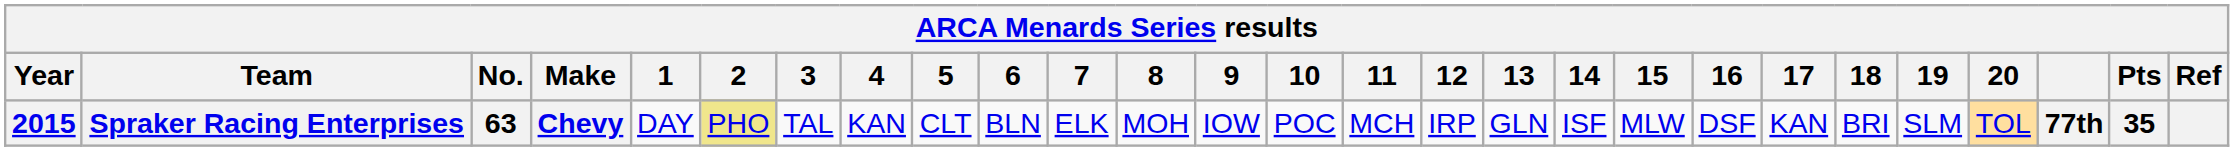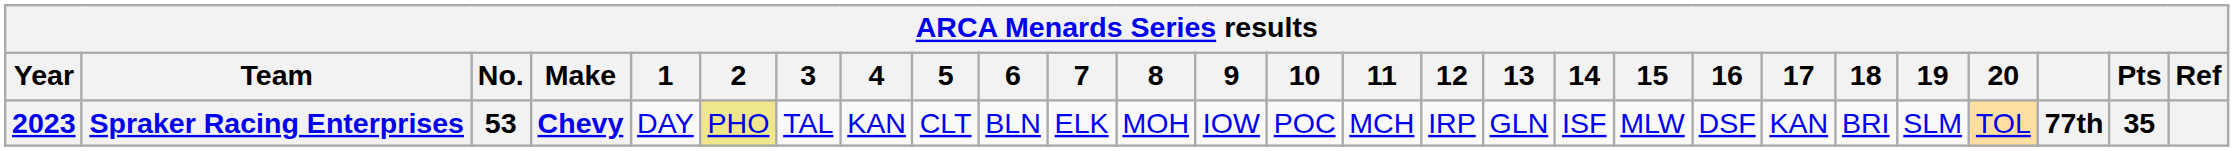Spraker Racing Enterprises | Year: 2015 -> 2023
Spraker Racing Enterprises | No.: 63 -> 53
